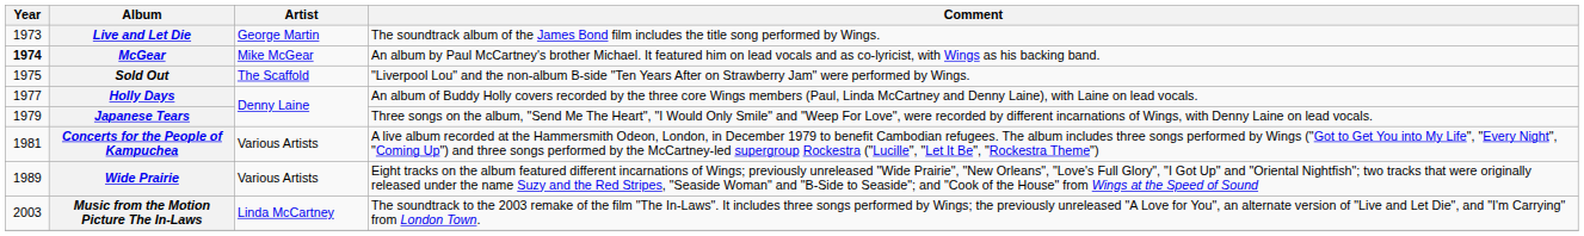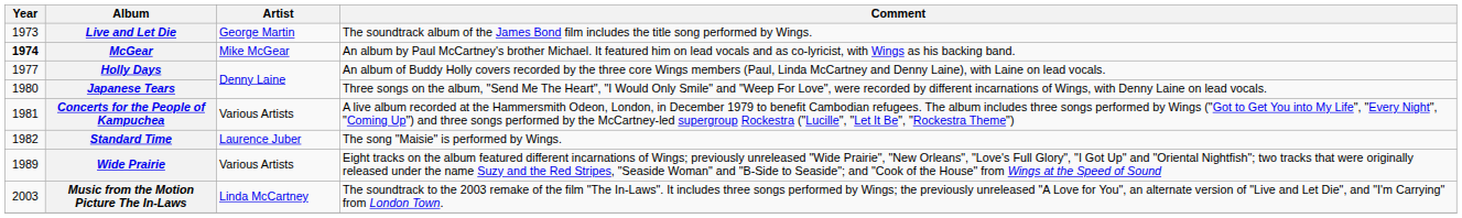- row: 1975 | Sold Out | The Scaffold | "Liverpool Lou" and the non-album B-side "Ten Years After on Strawberry Jam" were performed by Wings.
Japanese Tears | Year: 1979 -> 1980
+ row: 1982 | Standard Time | Laurence Juber | The song "Maisie" is performed by Wings.
